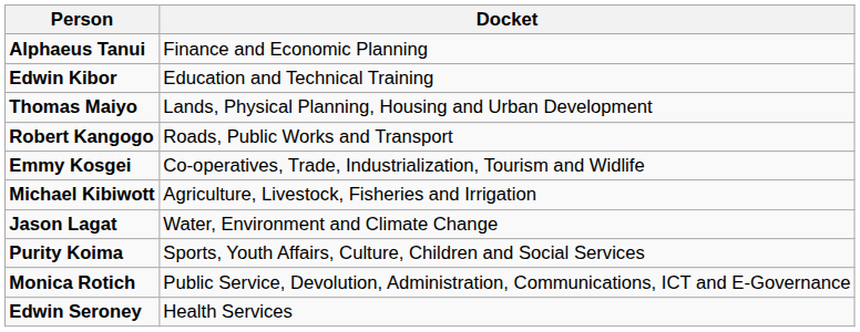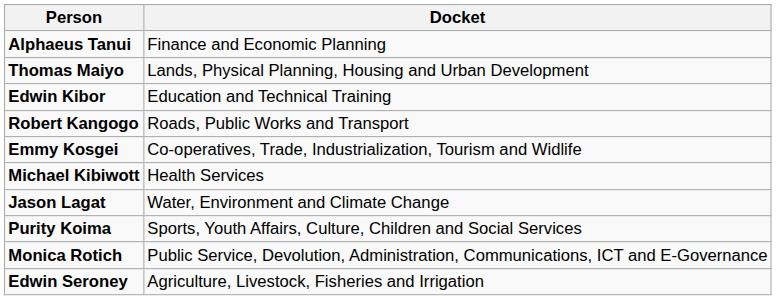rows swapped: Thomas Maiyo <-> Edwin Kibor
Michael Kibiwott | Docket: Agriculture, Livestock, Fisheries and Irrigation -> Health Services
Edwin Seroney | Docket: Health Services -> Agriculture, Livestock, Fisheries and Irrigation
